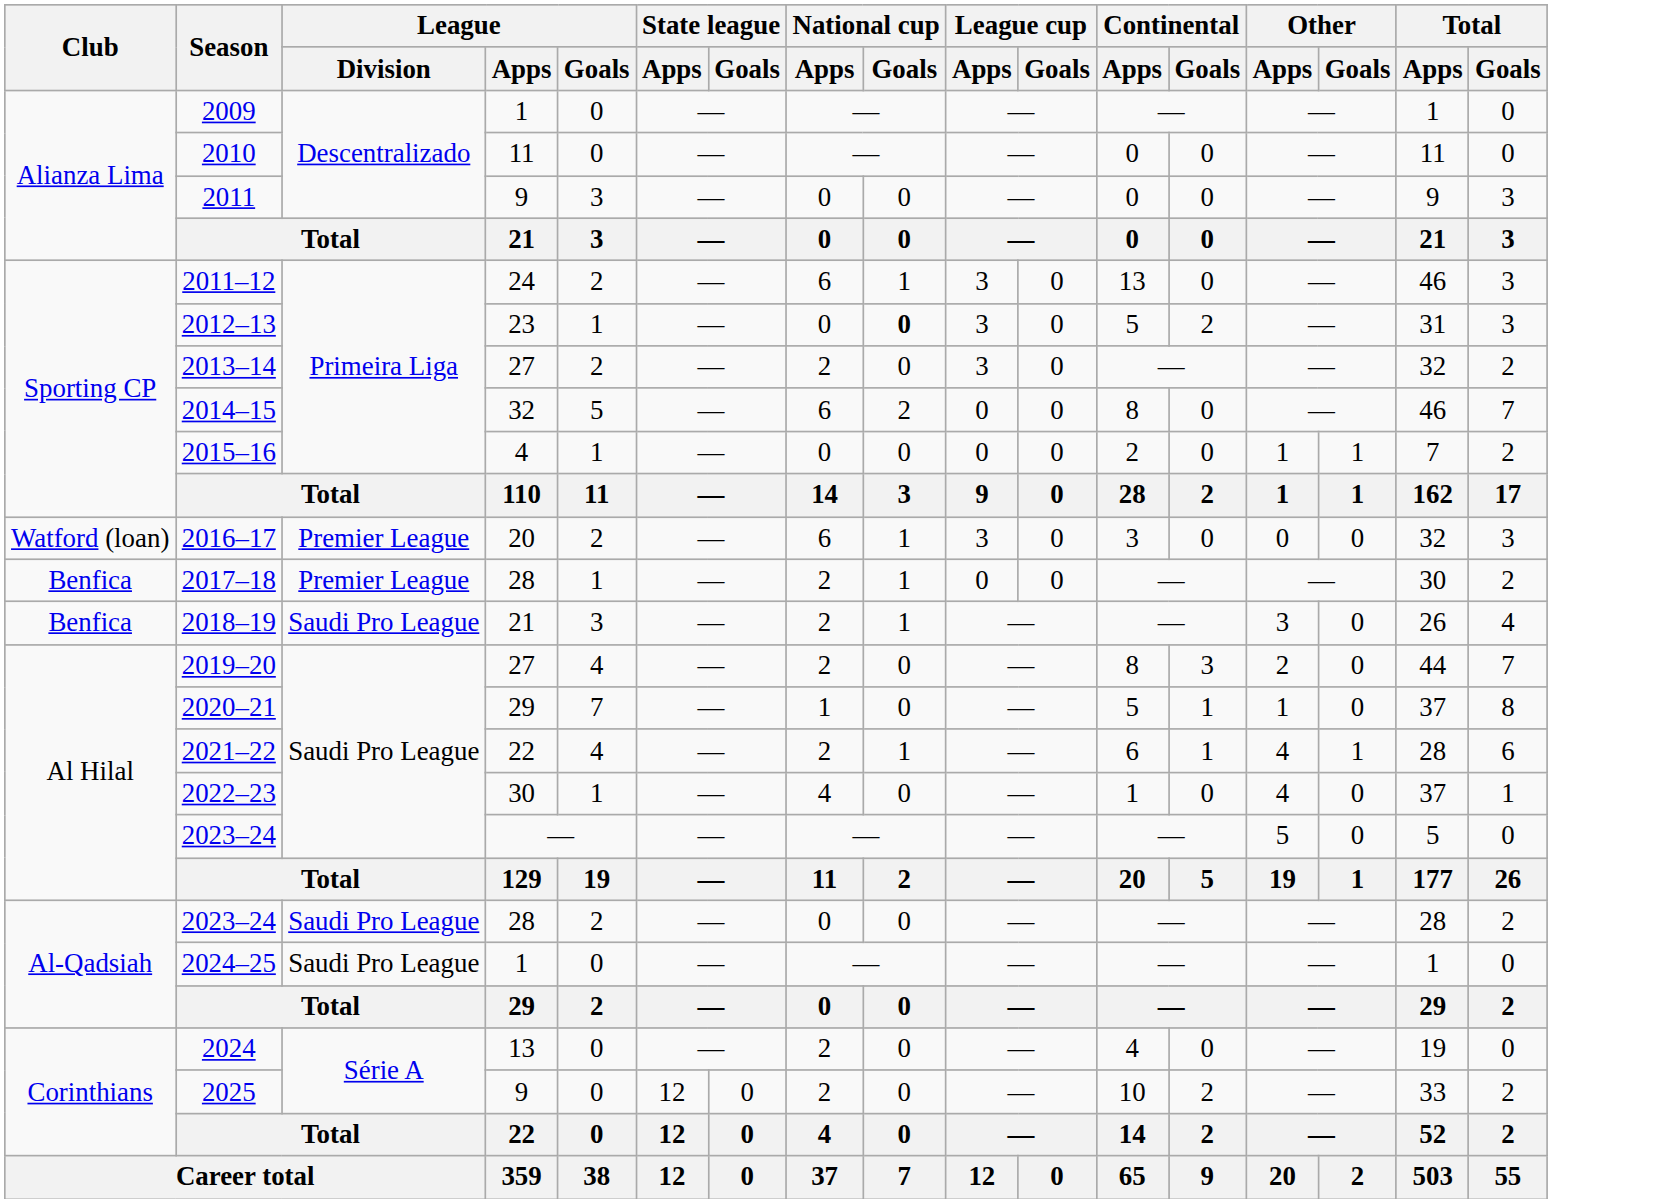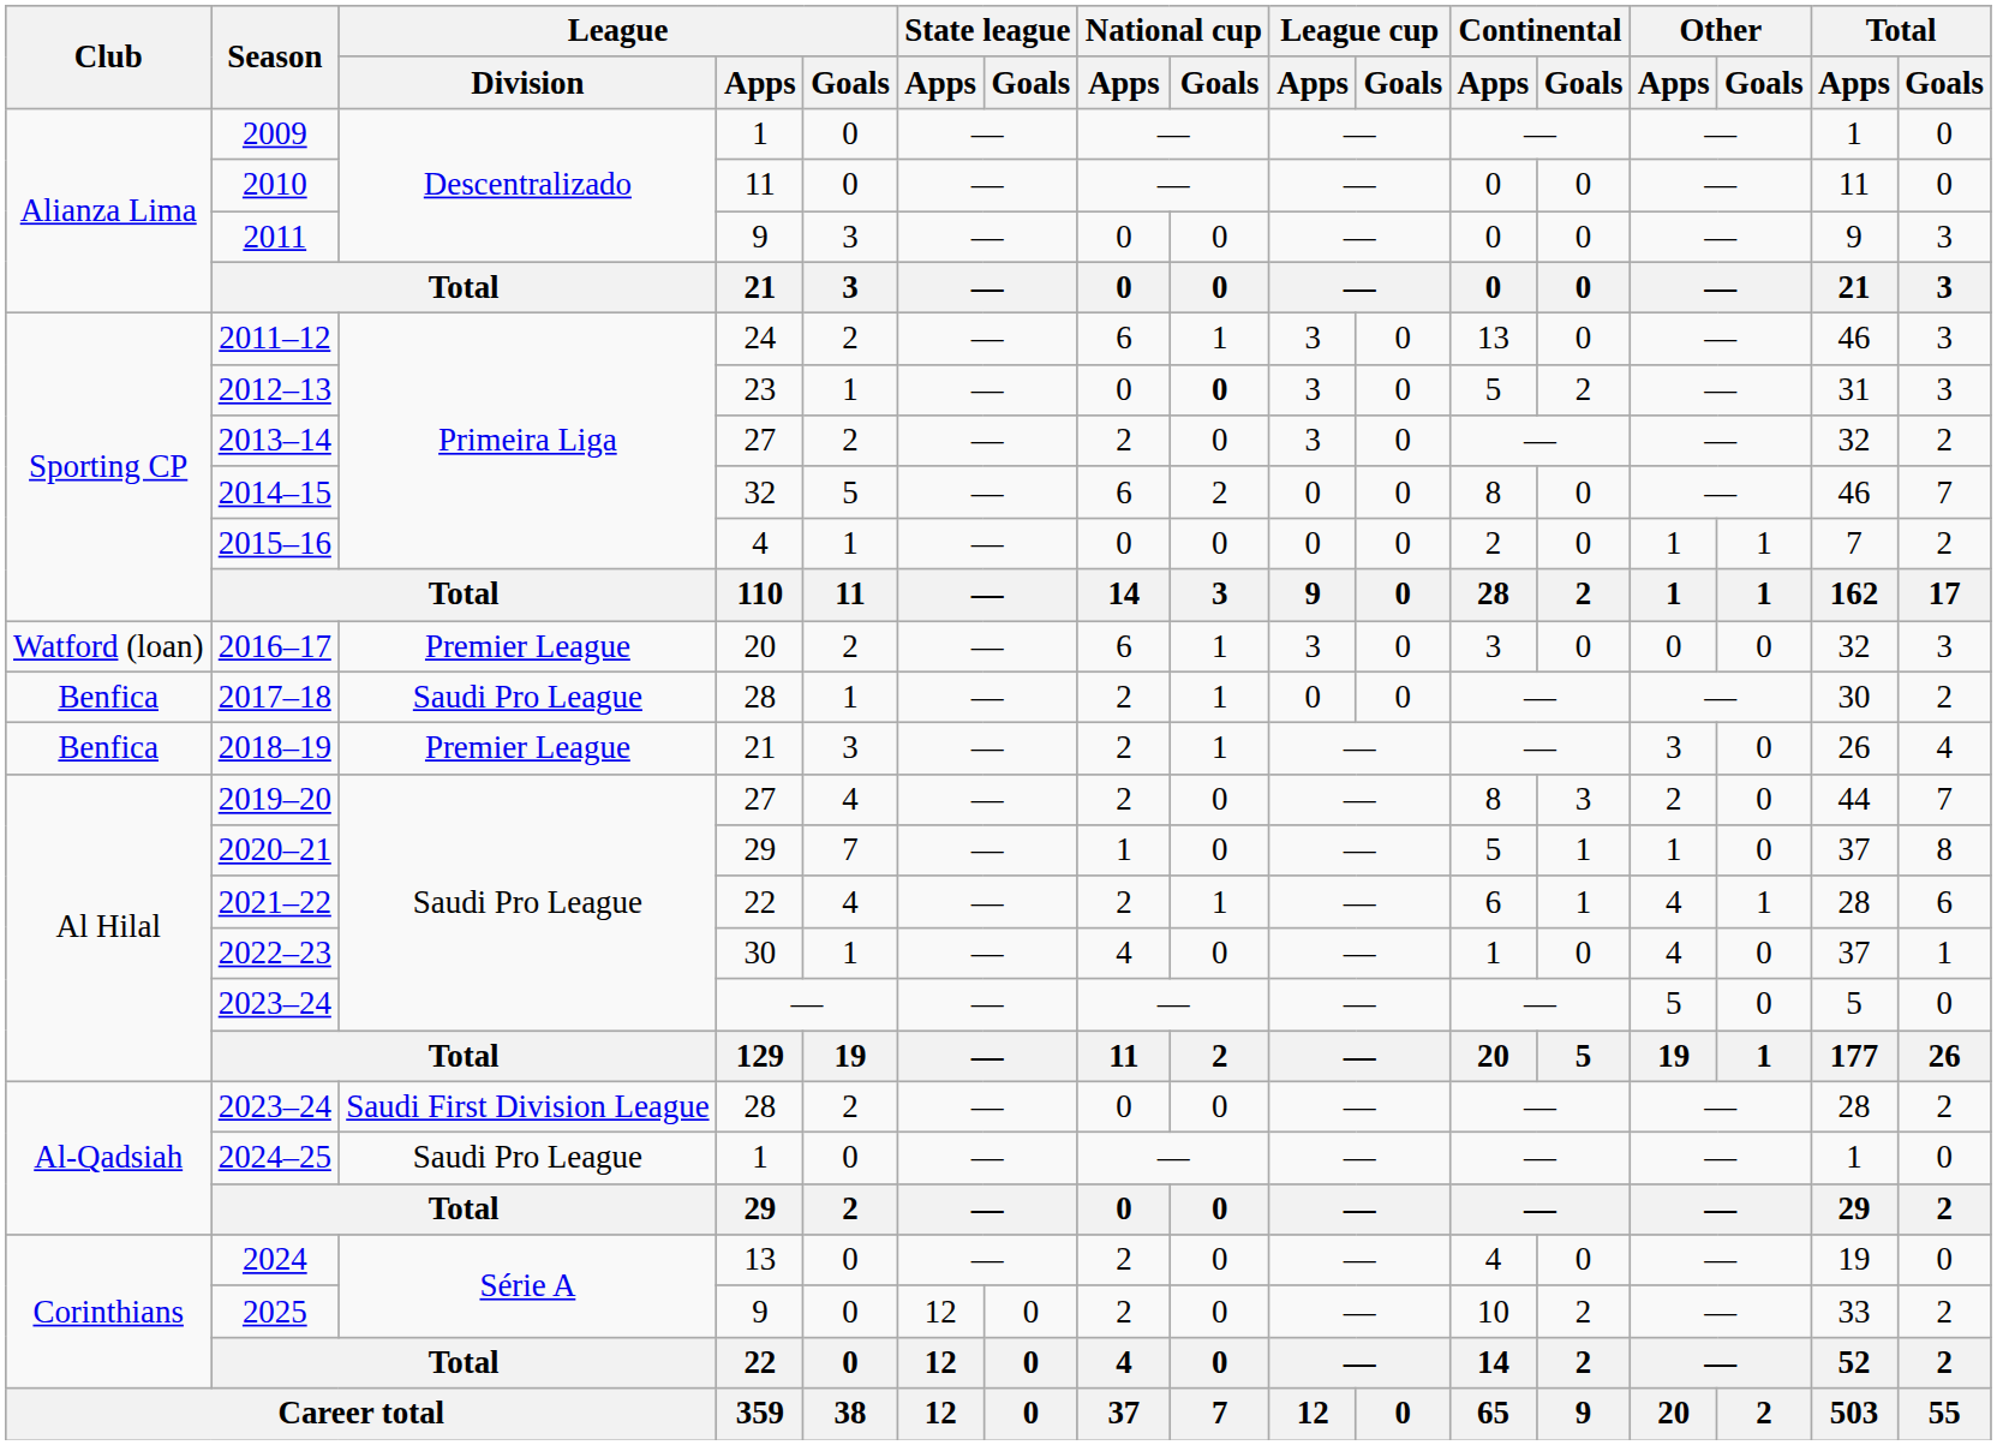2017–18 | League / Division: Premier League -> Saudi Pro League
2018–19 | League / Division: Saudi Pro League -> Premier League
2023–24 / 28 | League / Division: Saudi Pro League -> Saudi First Division League
